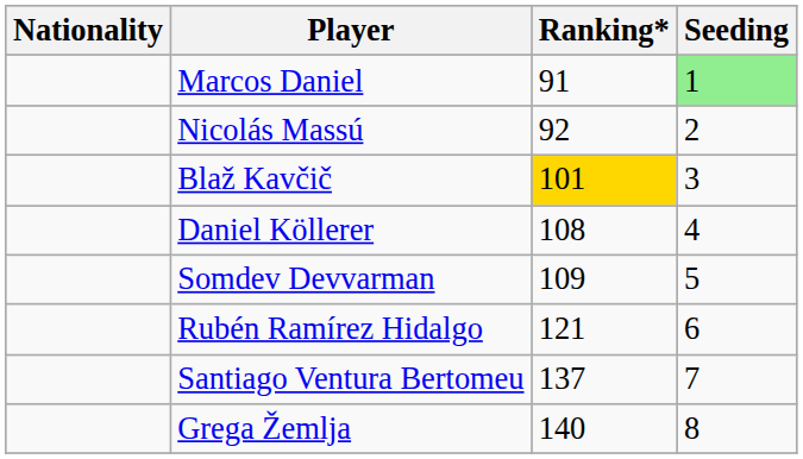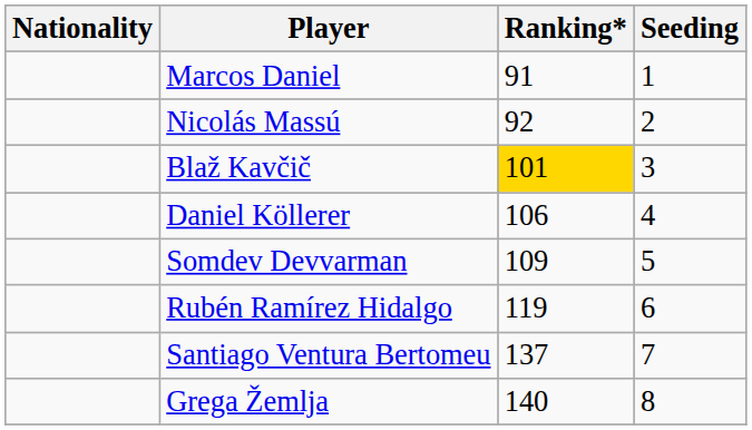Marcos Daniel | Seeding: lightgreen background -> no background
Daniel Köllerer | Ranking*: 108 -> 106
Rubén Ramírez Hidalgo | Ranking*: 121 -> 119
